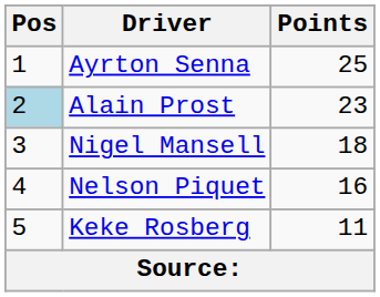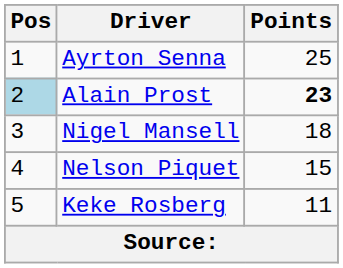Alain Prost | Points: normal -> bold
Nelson Piquet | Points: 16 -> 15
